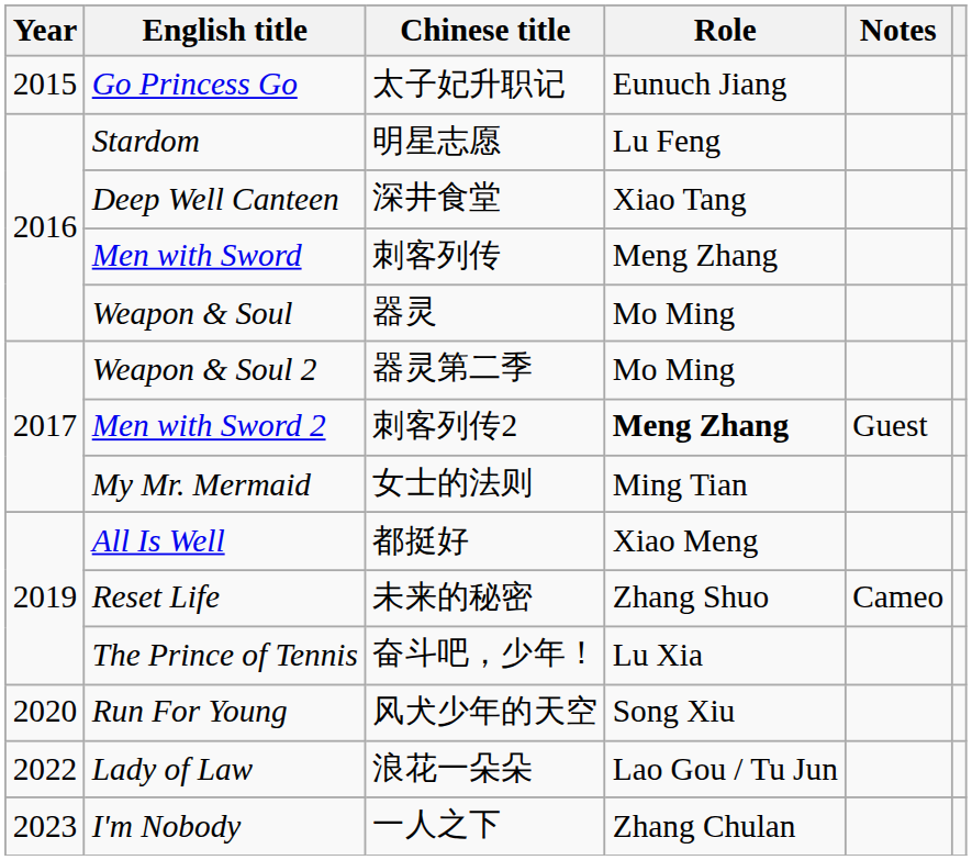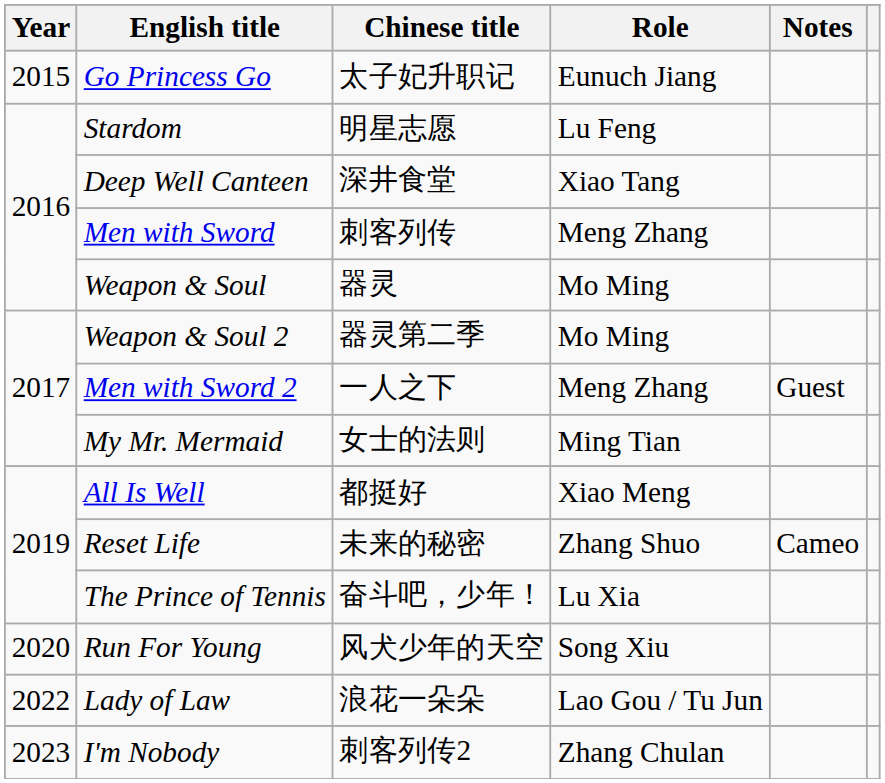Men with Sword 2 | Chinese title: 刺客列传2 -> 一人之下
Men with Sword 2 | Role: bold -> normal
I'm Nobody | Chinese title: 一人之下 -> 刺客列传2
